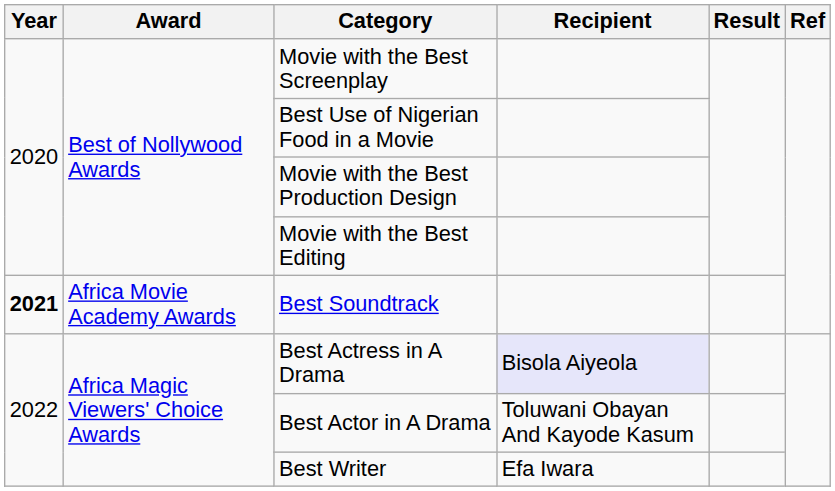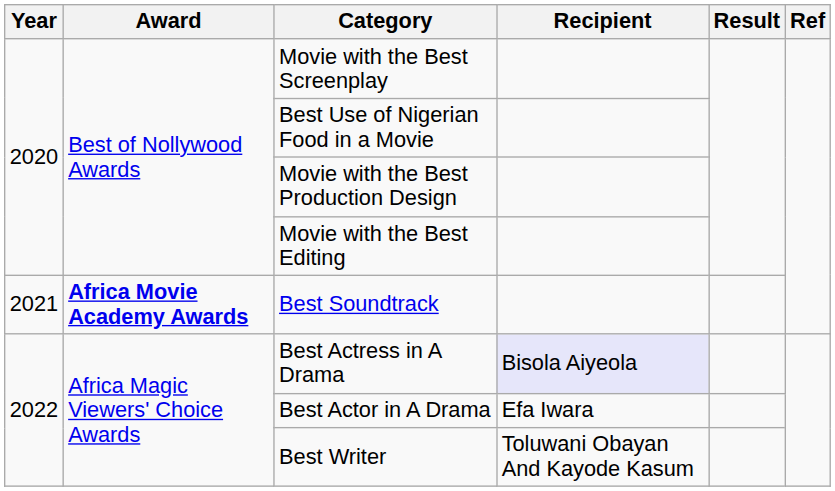Best Soundtrack | Year: bold -> normal
Best Soundtrack | Award: normal -> bold
Best Actor in A Drama | Recipient: Toluwani Obayan And Kayode Kasum -> Efa Iwara
Best Writer | Recipient: Efa Iwara -> Toluwani Obayan And Kayode Kasum
